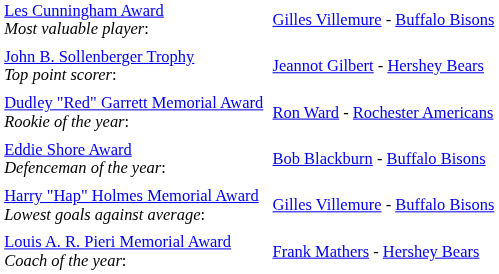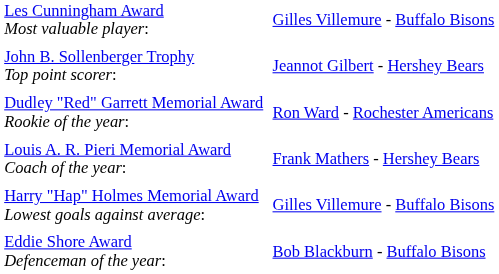rows swapped: Eddie Shore Award Defenceman of the year: <-> Louis A. R. Pieri Memorial Award Coach of the year:
